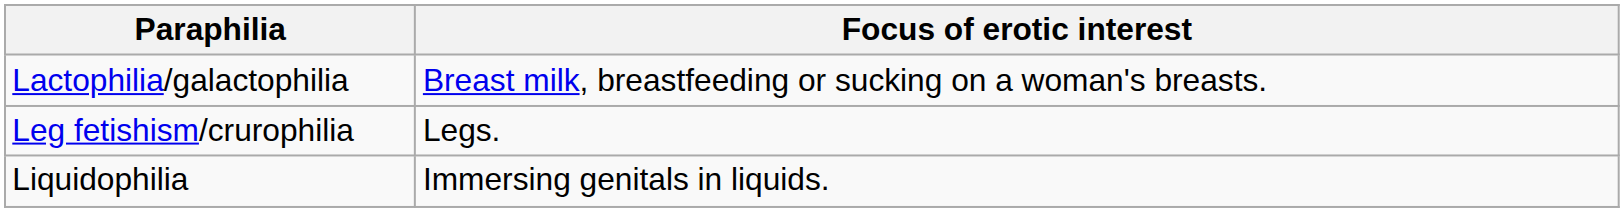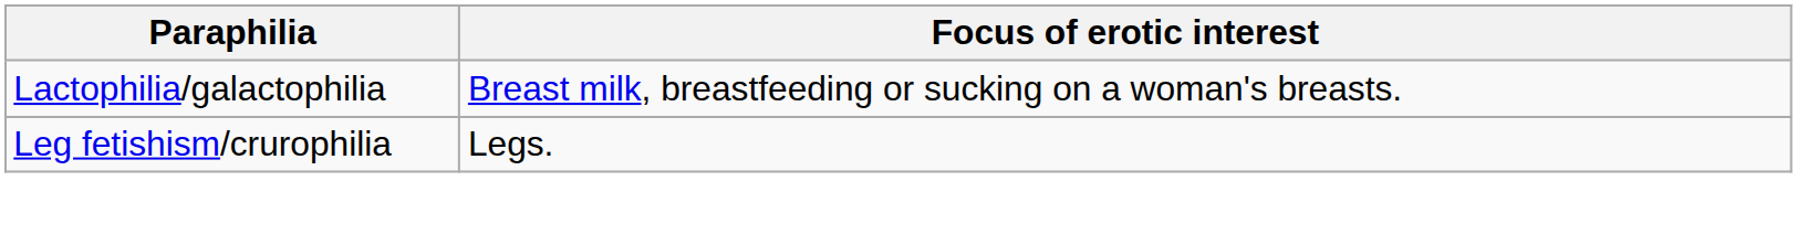- row: Liquidophilia | Immersing genitals in liquids.
